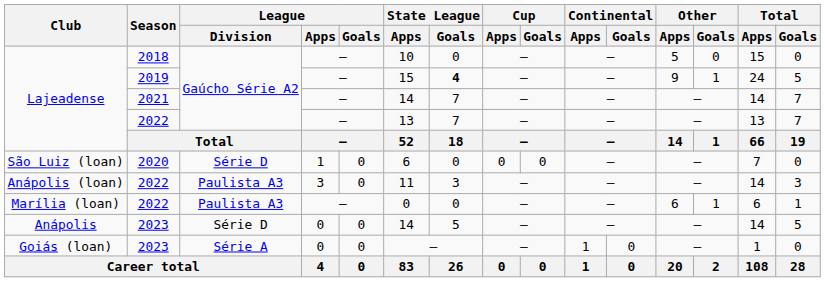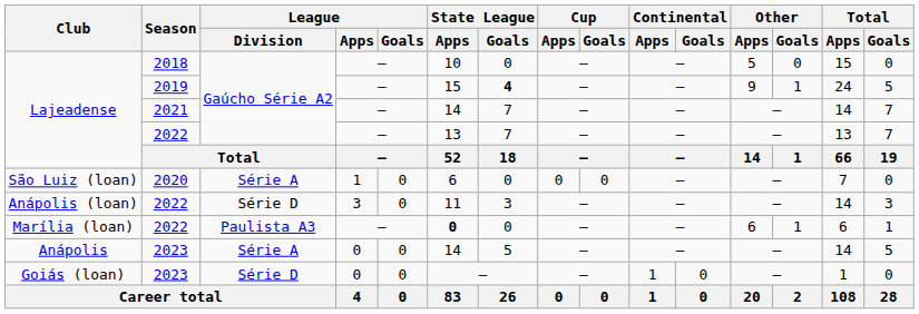São Luiz (loan) | League / Division: Série D -> Série A
Anápolis (loan) | League / Division: Paulista A3 -> Série D
Marília (loan) | State League / Apps: normal -> bold
Anápolis | League / Division: Série D -> Série A
Goiás (loan) | League / Division: Série A -> Série D
